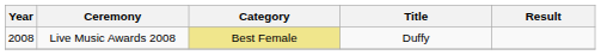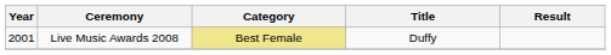Live Music Awards 2008 | Year: 2008 -> 2001
